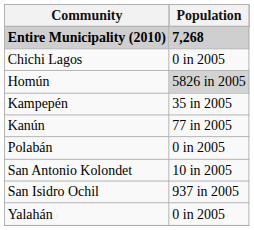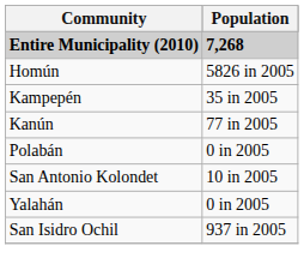- row: Chichi Lagos | 0 in 2005
Homún | Population: lightgrey background -> no background
rows swapped: San Isidro Ochil <-> Yalahán
